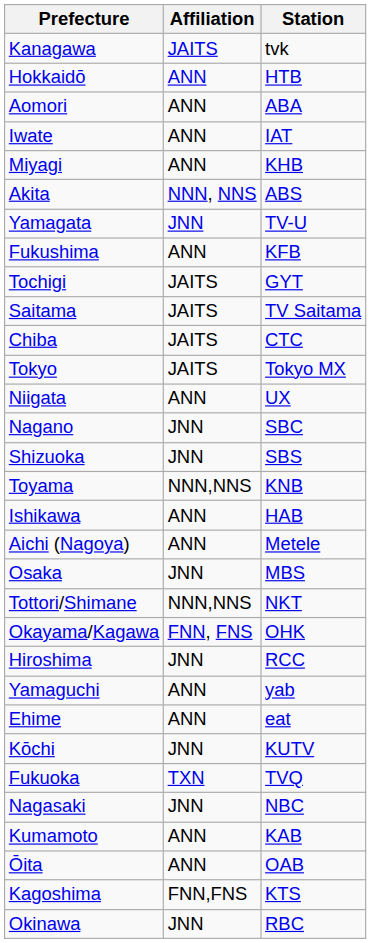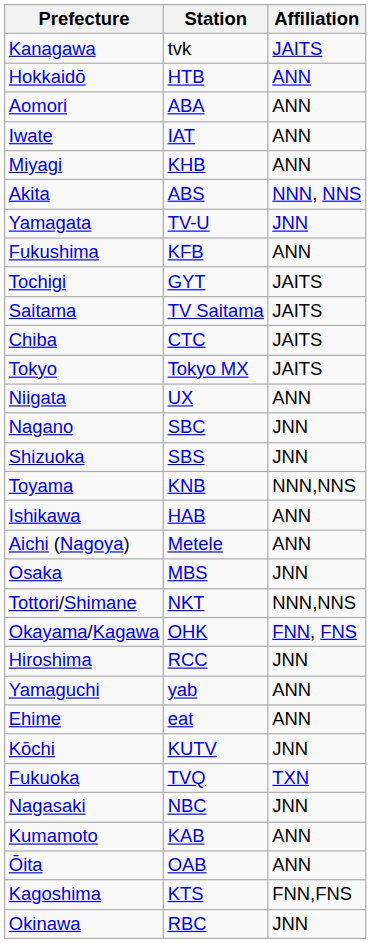columns swapped: Station <-> Affiliation
